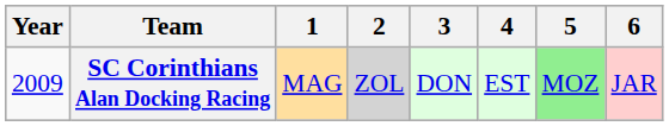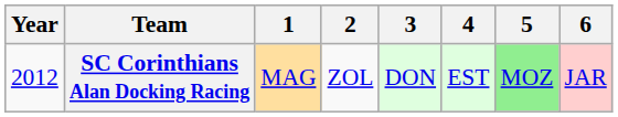SC Corinthians Alan Docking Racing | Year: 2009 -> 2012
SC Corinthians Alan Docking Racing | 2: lightgrey background -> no background
